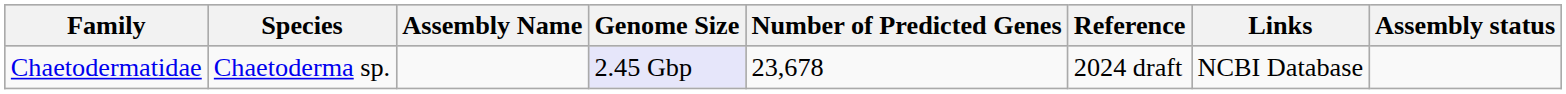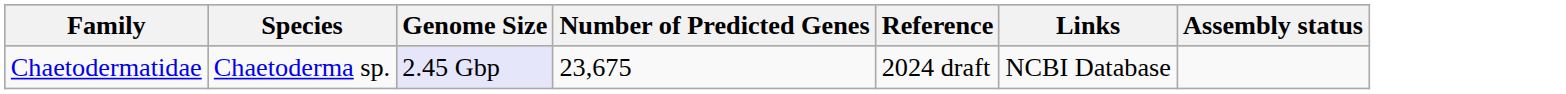- column: Assembly Name
Chaetodermatidae | Number of Predicted Genes: 23,678 -> 23,675
